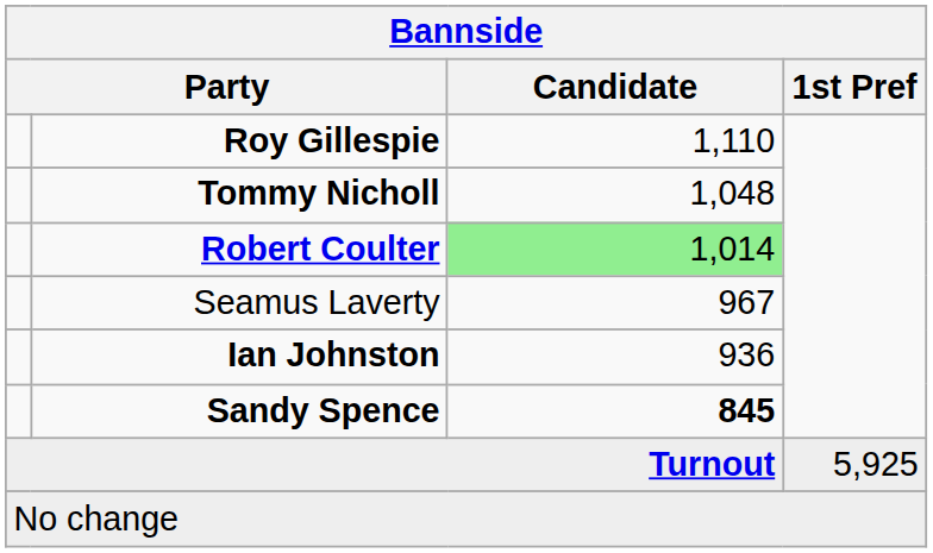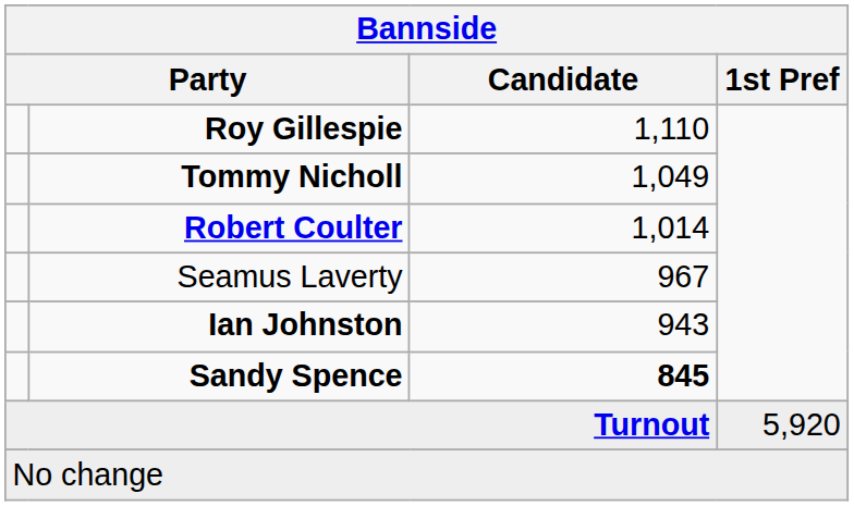Tommy Nicholl | Candidate: 1,048 -> 1,049
Robert Coulter | Candidate: lightgreen background -> no background
Ian Johnston | Candidate: 936 -> 943
Turnout | 1st Pref: 5,925 -> 5,920
